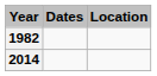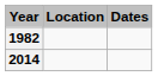columns swapped: Dates <-> Location
